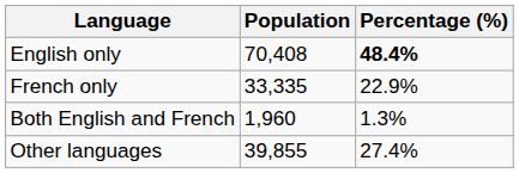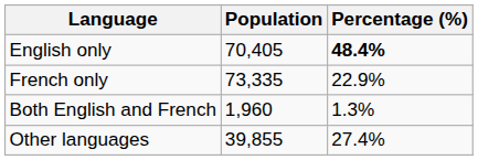English only | Population: 70,408 -> 70,405
French only | Population: 33,335 -> 73,335
